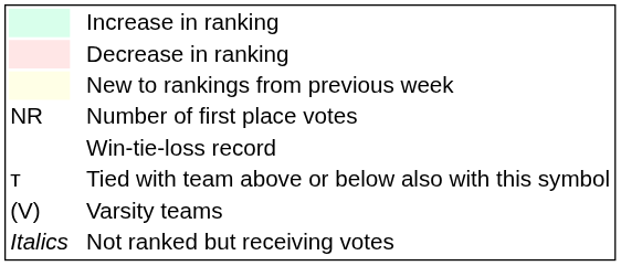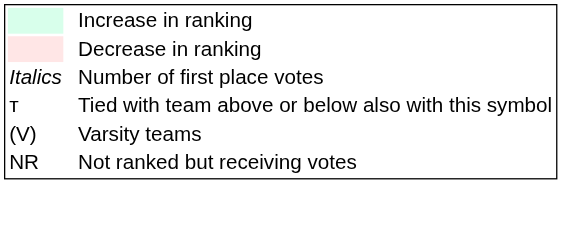- row: New to rankings from previous week
Number of first place votes | column 1: NR -> Italics
- row: Win-tie-loss record
Not ranked but receiving votes | column 1: Italics -> NR
